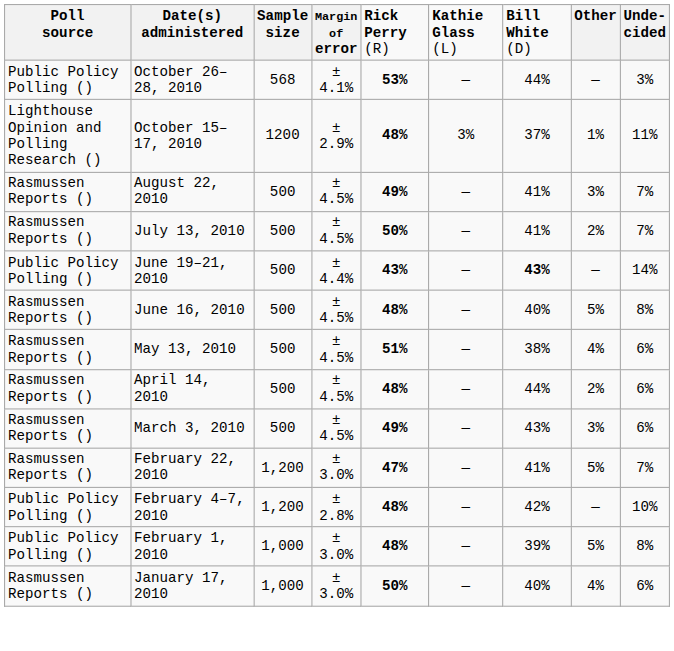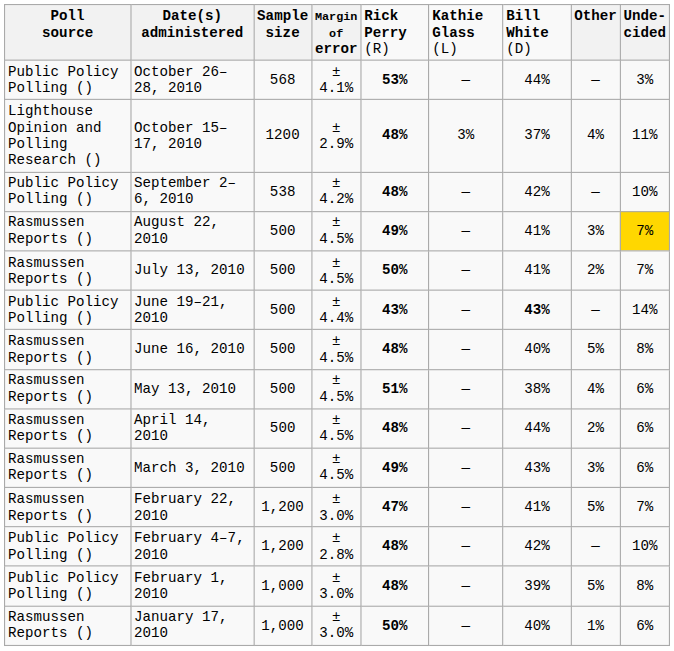October 15–17, 2010 | column 8: 1% -> 4%
+ row: Public Policy Polling () | September 2–6, 2010 | 538 | ± 4.2% | 48% | — | 42% | — | 10%
August 22, 2010 | column 9: no background -> gold background
January 17, 2010 | column 8: 4% -> 1%
